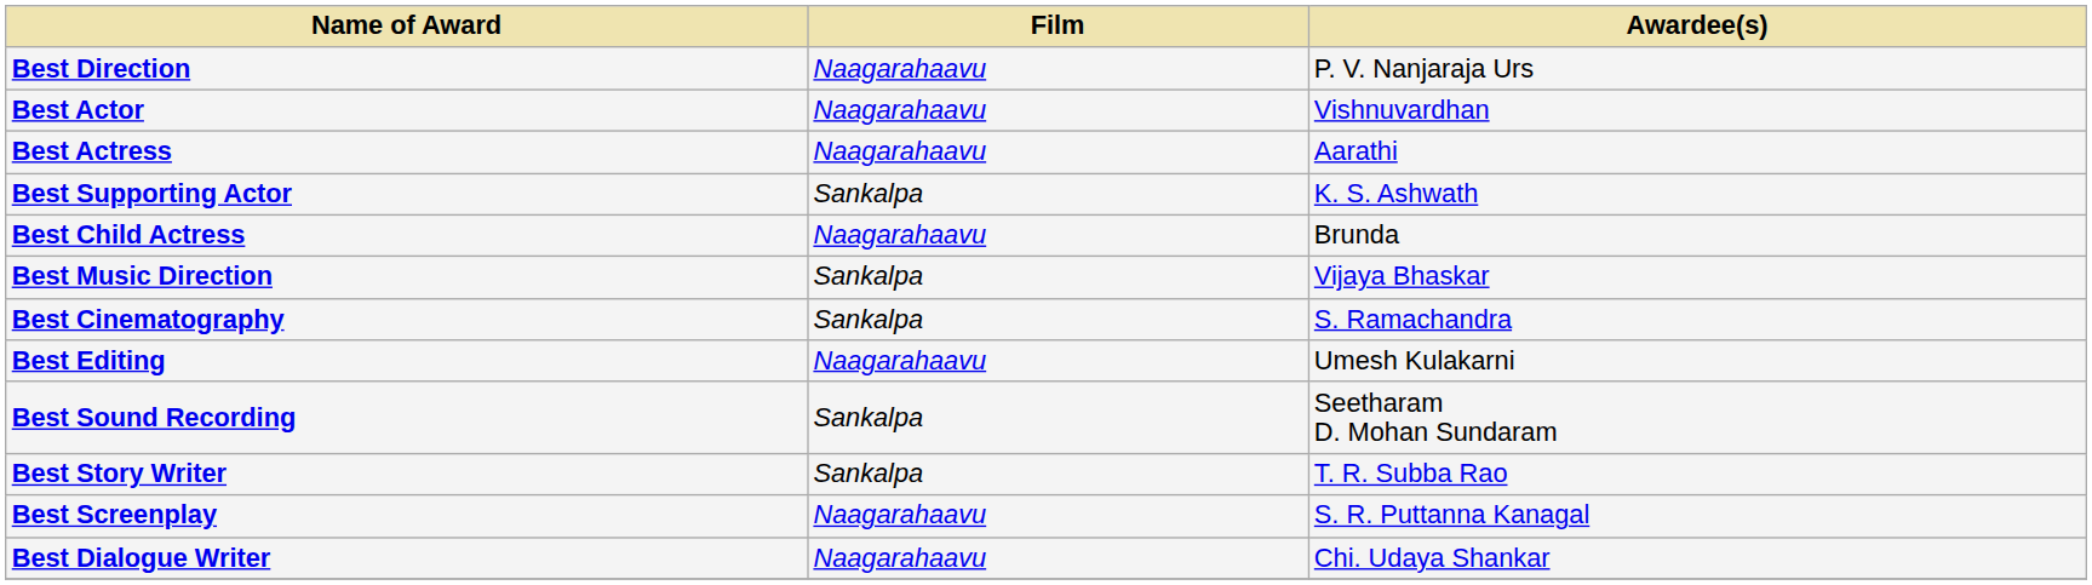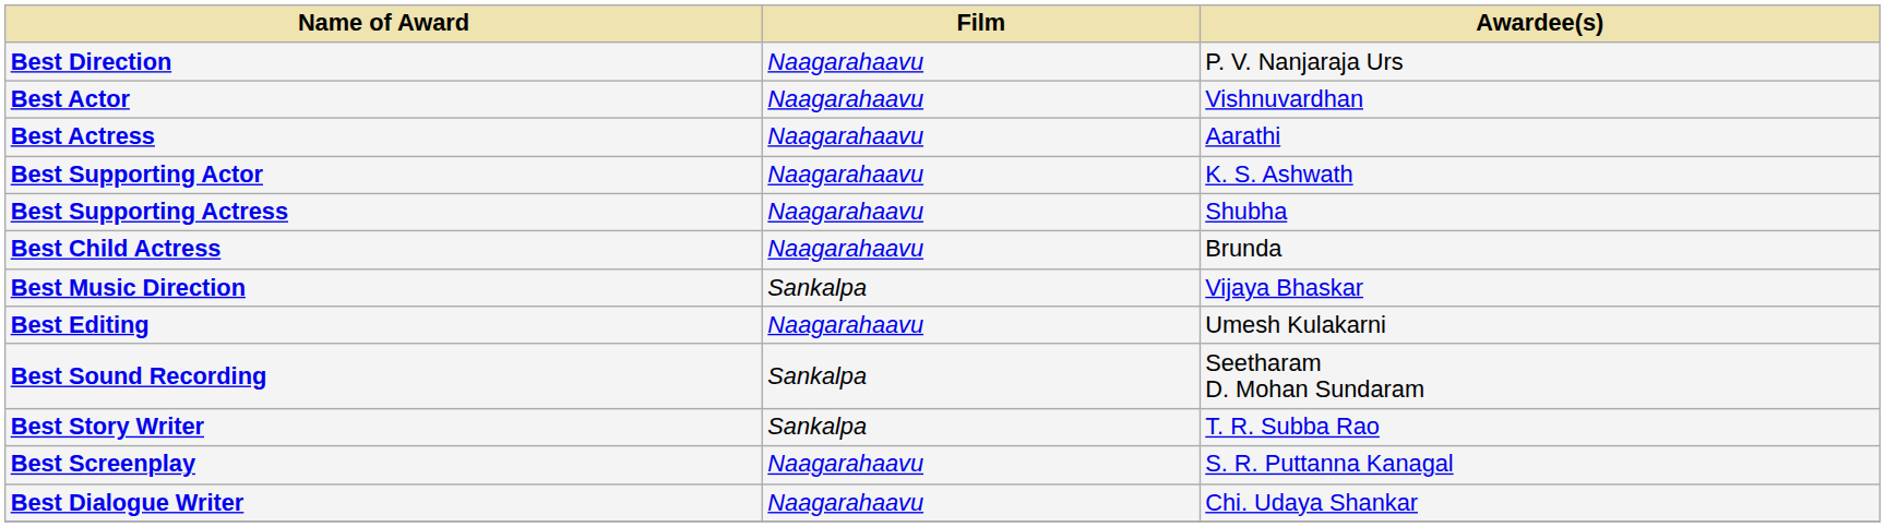Best Supporting Actor | Film: Sankalpa -> Naagarahaavu
+ row: Best Supporting Actress | Naagarahaavu | Shubha
- row: Best Cinematography | Sankalpa | S. Ramachandra
